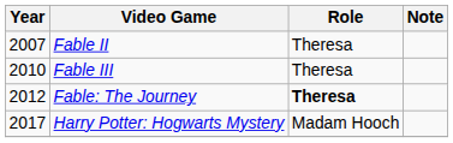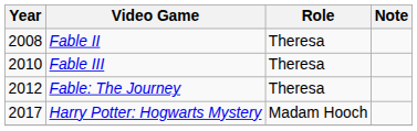Fable II | Year: 2007 -> 2008
Fable: The Journey | Role: bold -> normal
